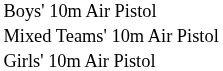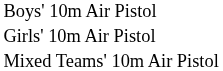rows swapped: Girls' 10m Air Pistol <-> Mixed Teams' 10m Air Pistol
